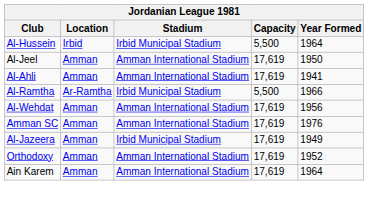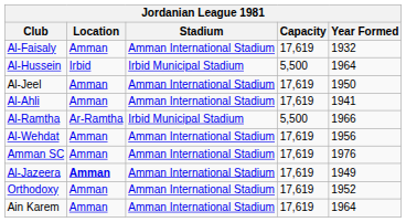+ row: Al-Faisaly | Amman | Amman International Stadium | 17,619 | 1932
Al-Jazeera | Location: normal -> bold
Al-Jazeera | Stadium: Irbid Municipal Stadium -> Amman International Stadium
